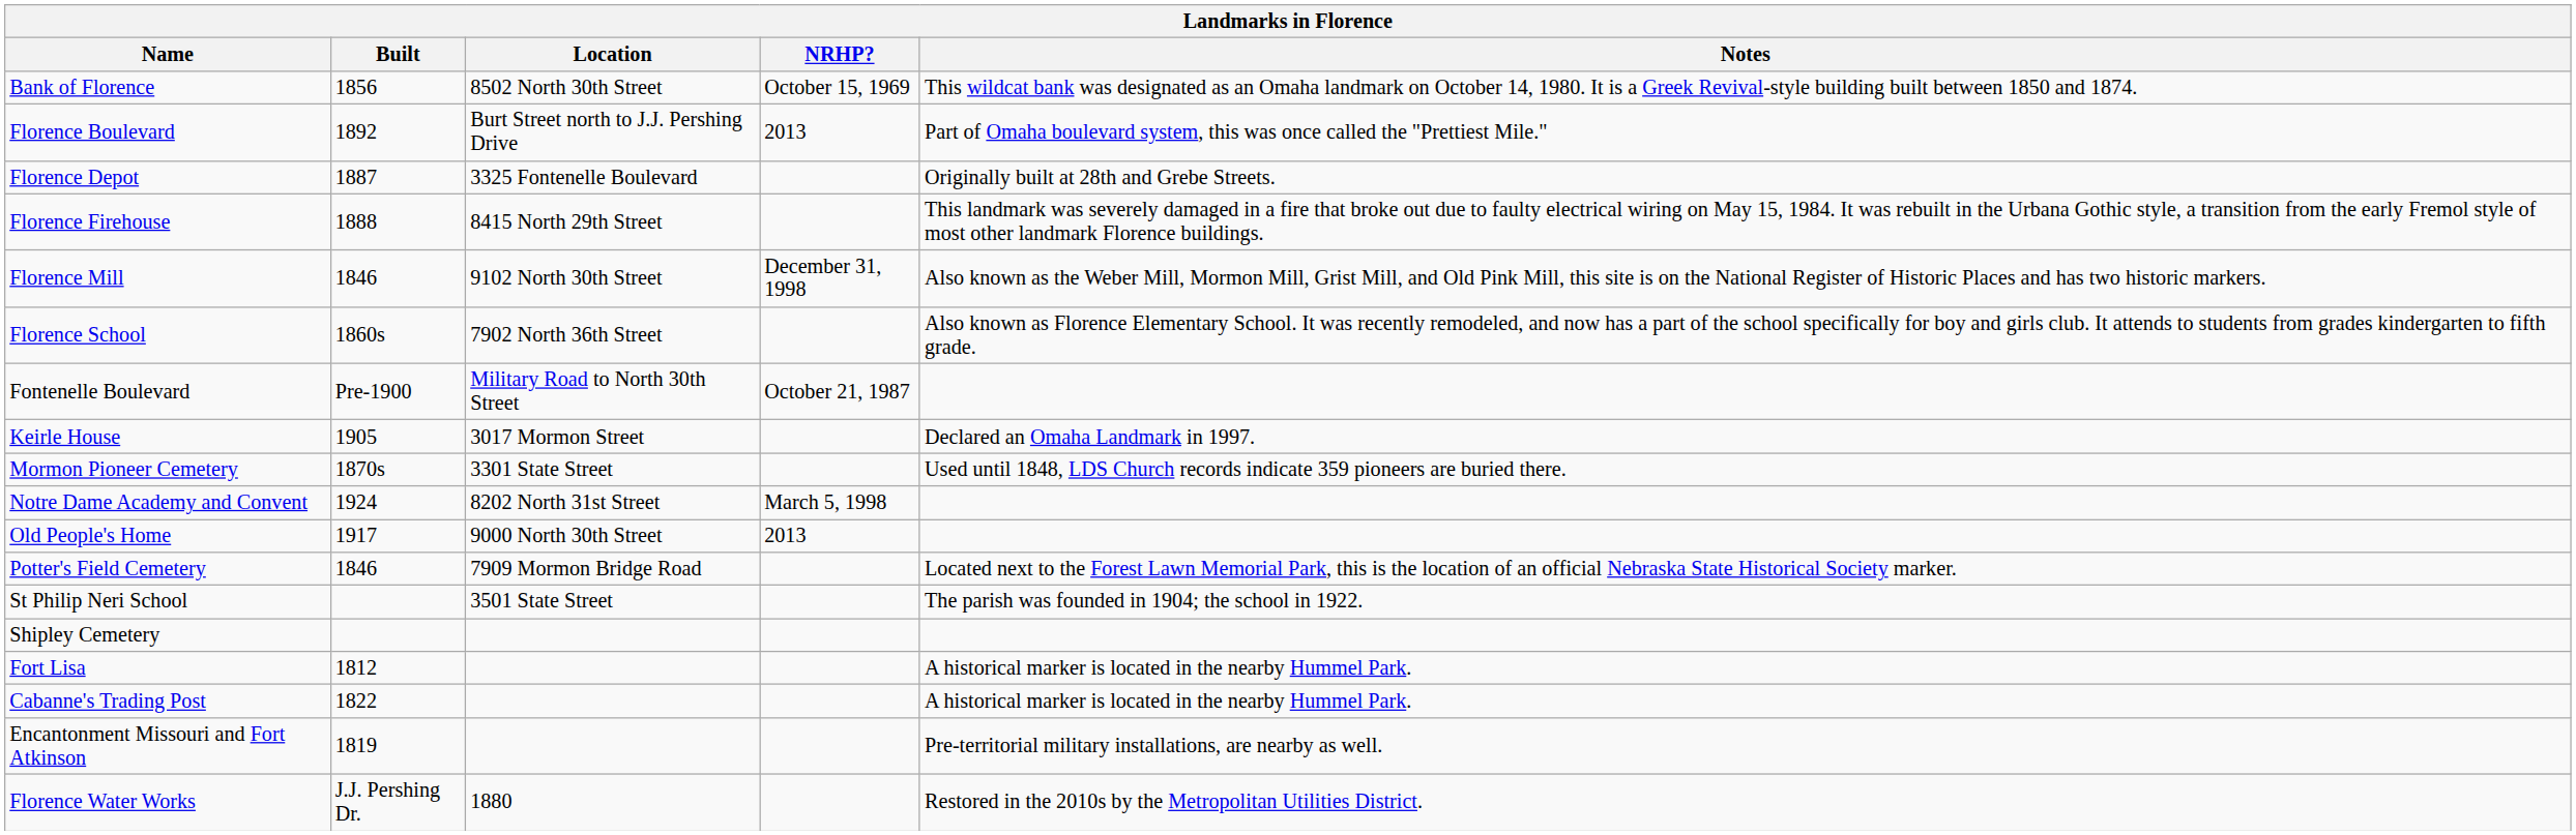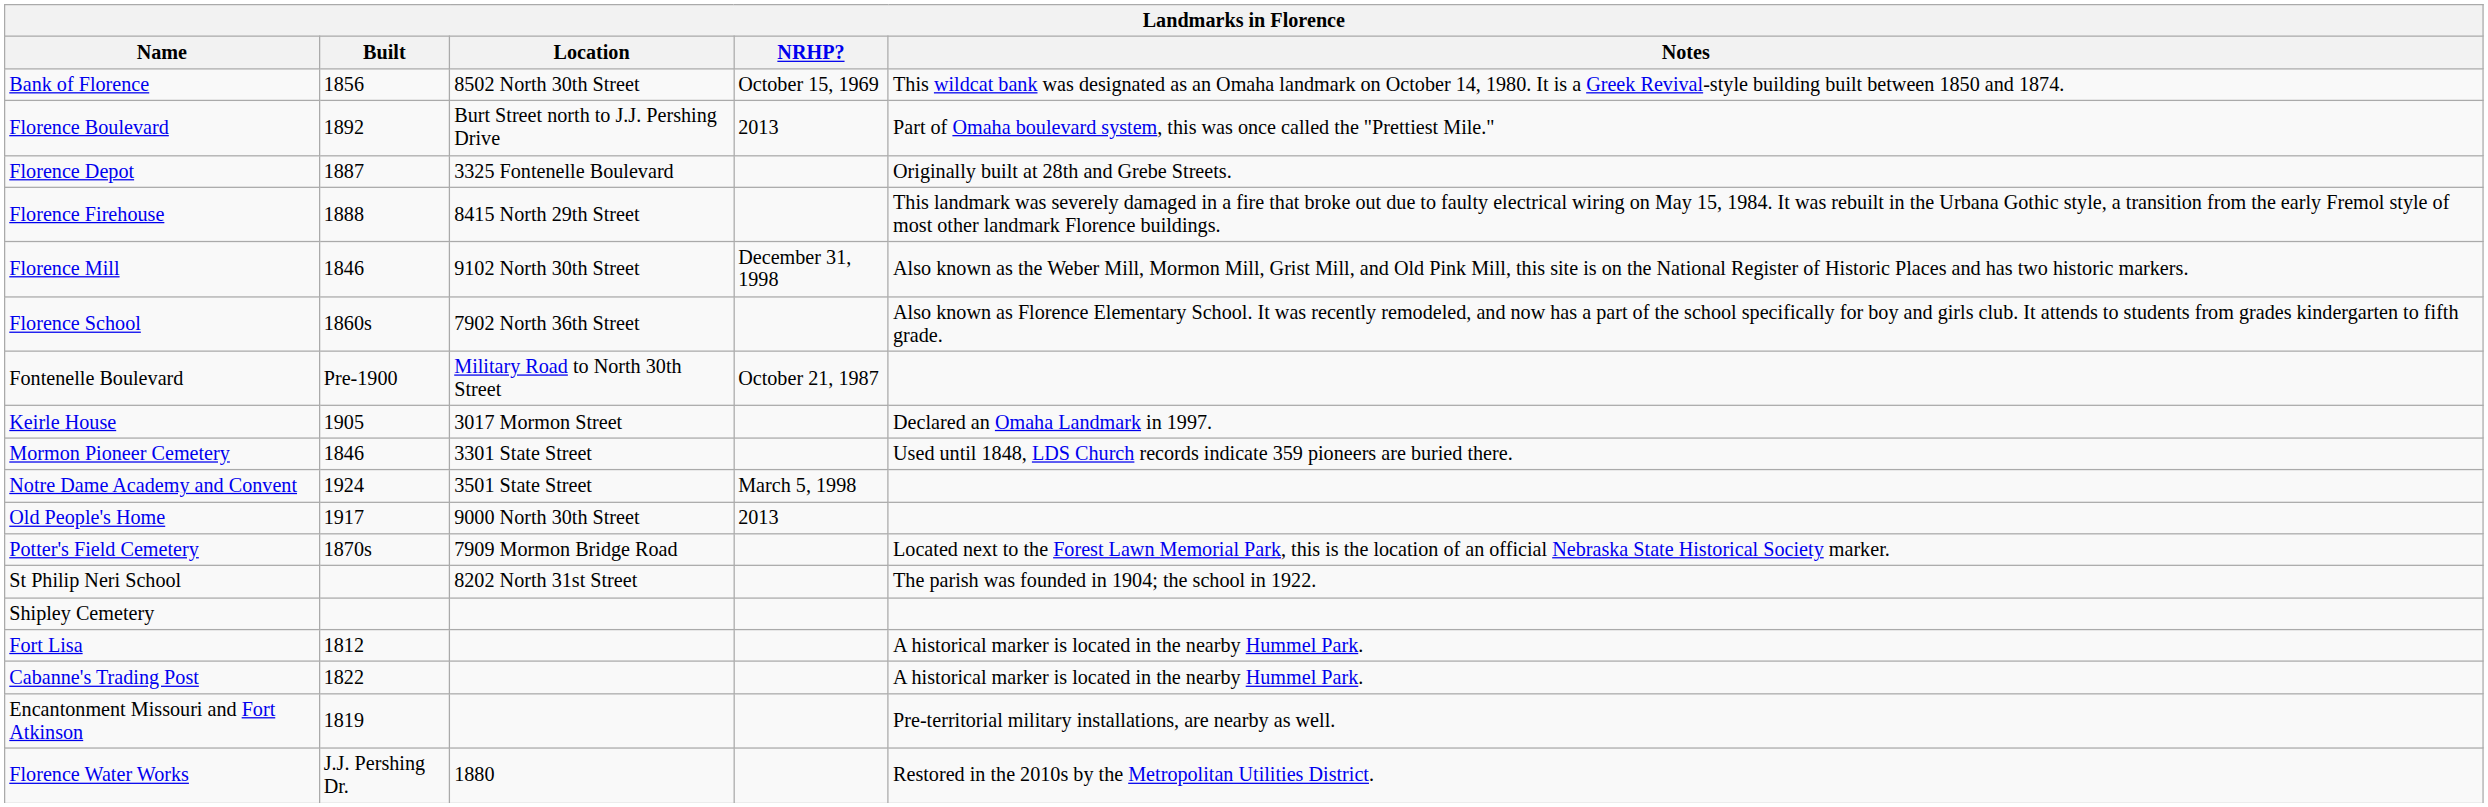Mormon Pioneer Cemetery | Built: 1870s -> 1846
Notre Dame Academy and Convent | Location: 8202 North 31st Street -> 3501 State Street
Potter's Field Cemetery | Built: 1846 -> 1870s
St Philip Neri School | Location: 3501 State Street -> 8202 North 31st Street
